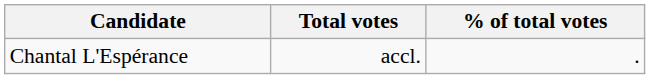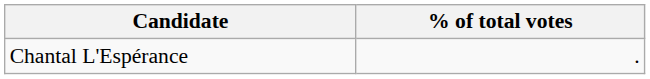- column: Total votes | accl.
